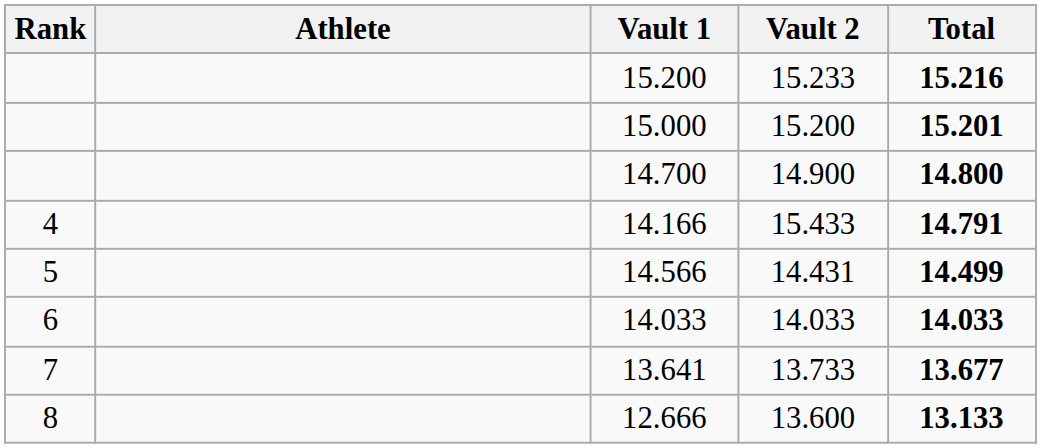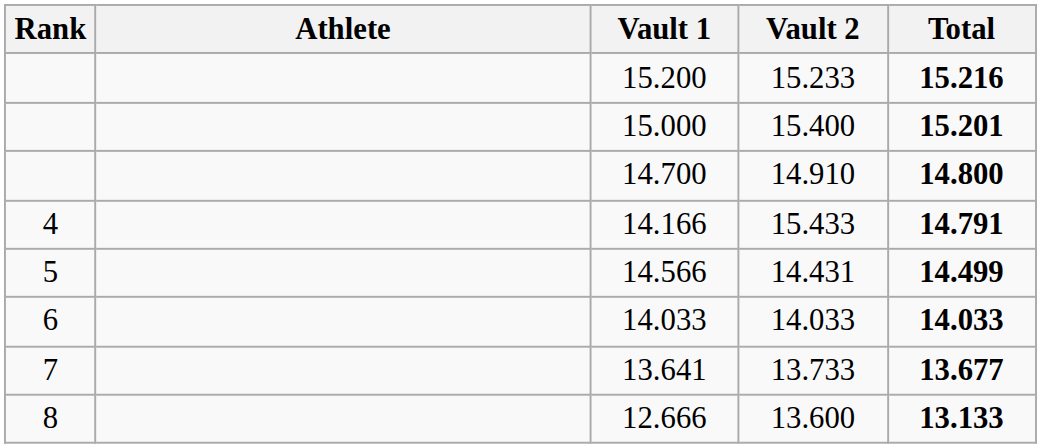15.000 | Vault 2: 15.200 -> 15.400
14.700 | Vault 2: 14.900 -> 14.910
